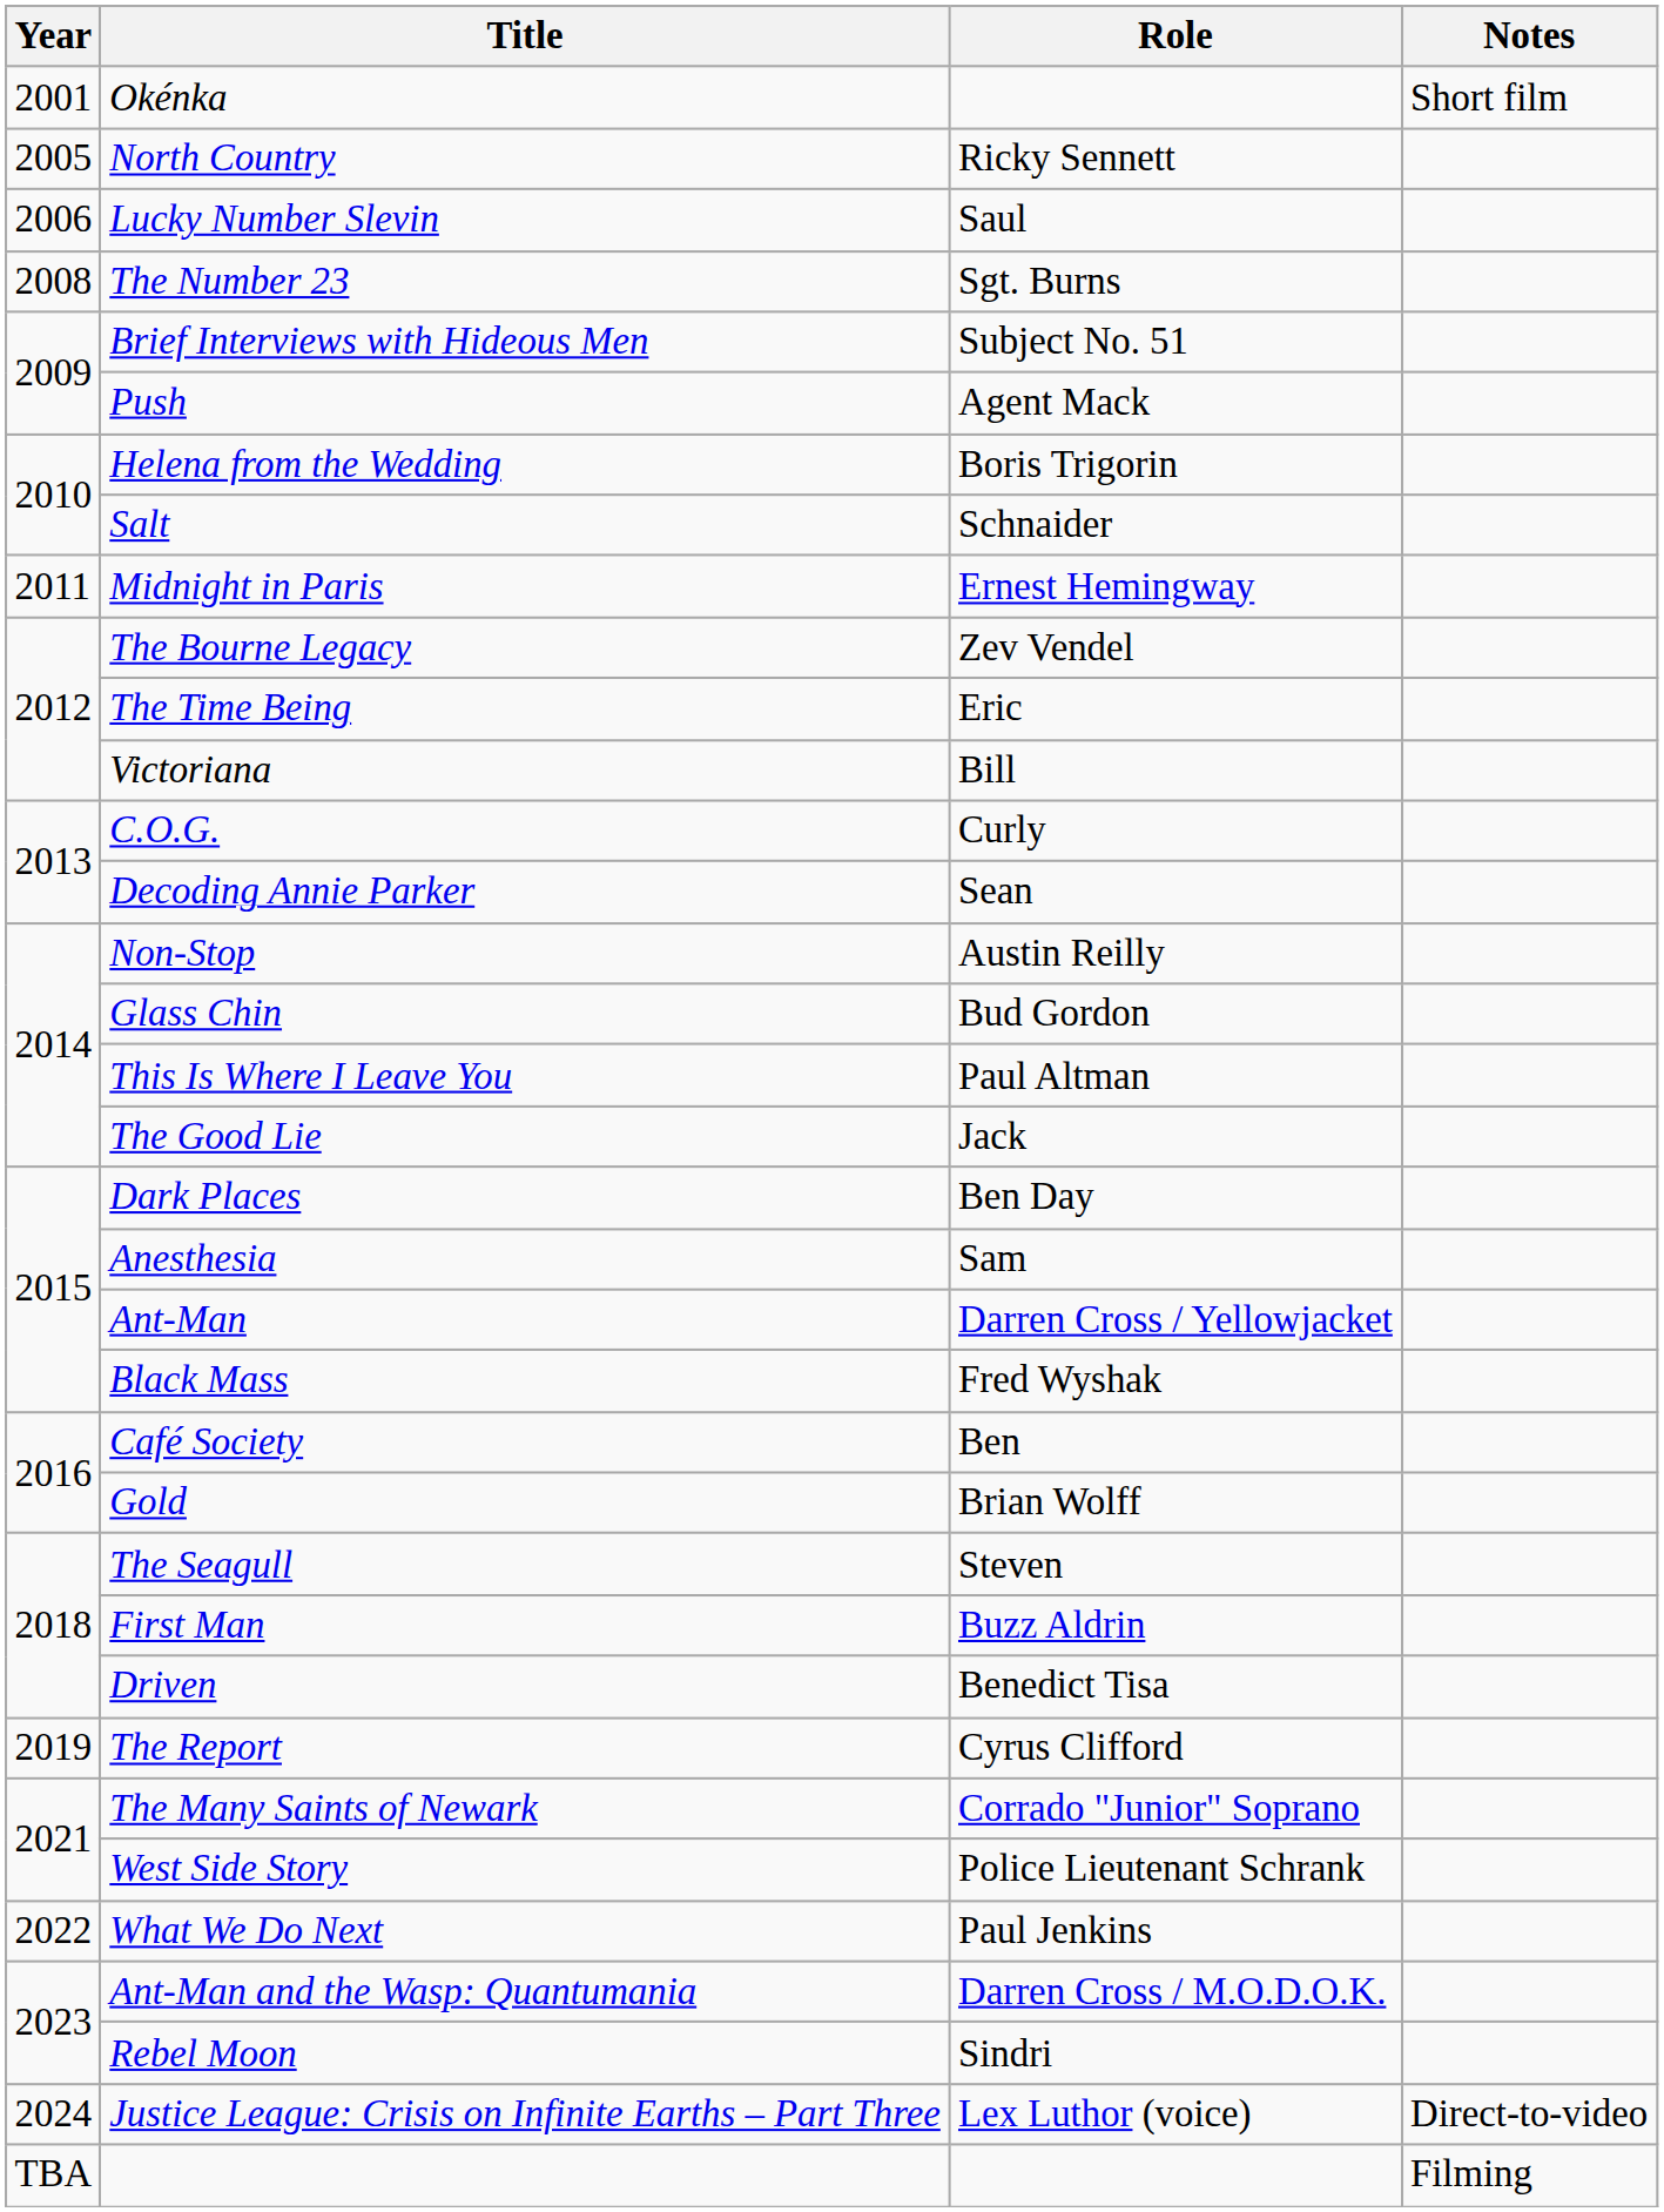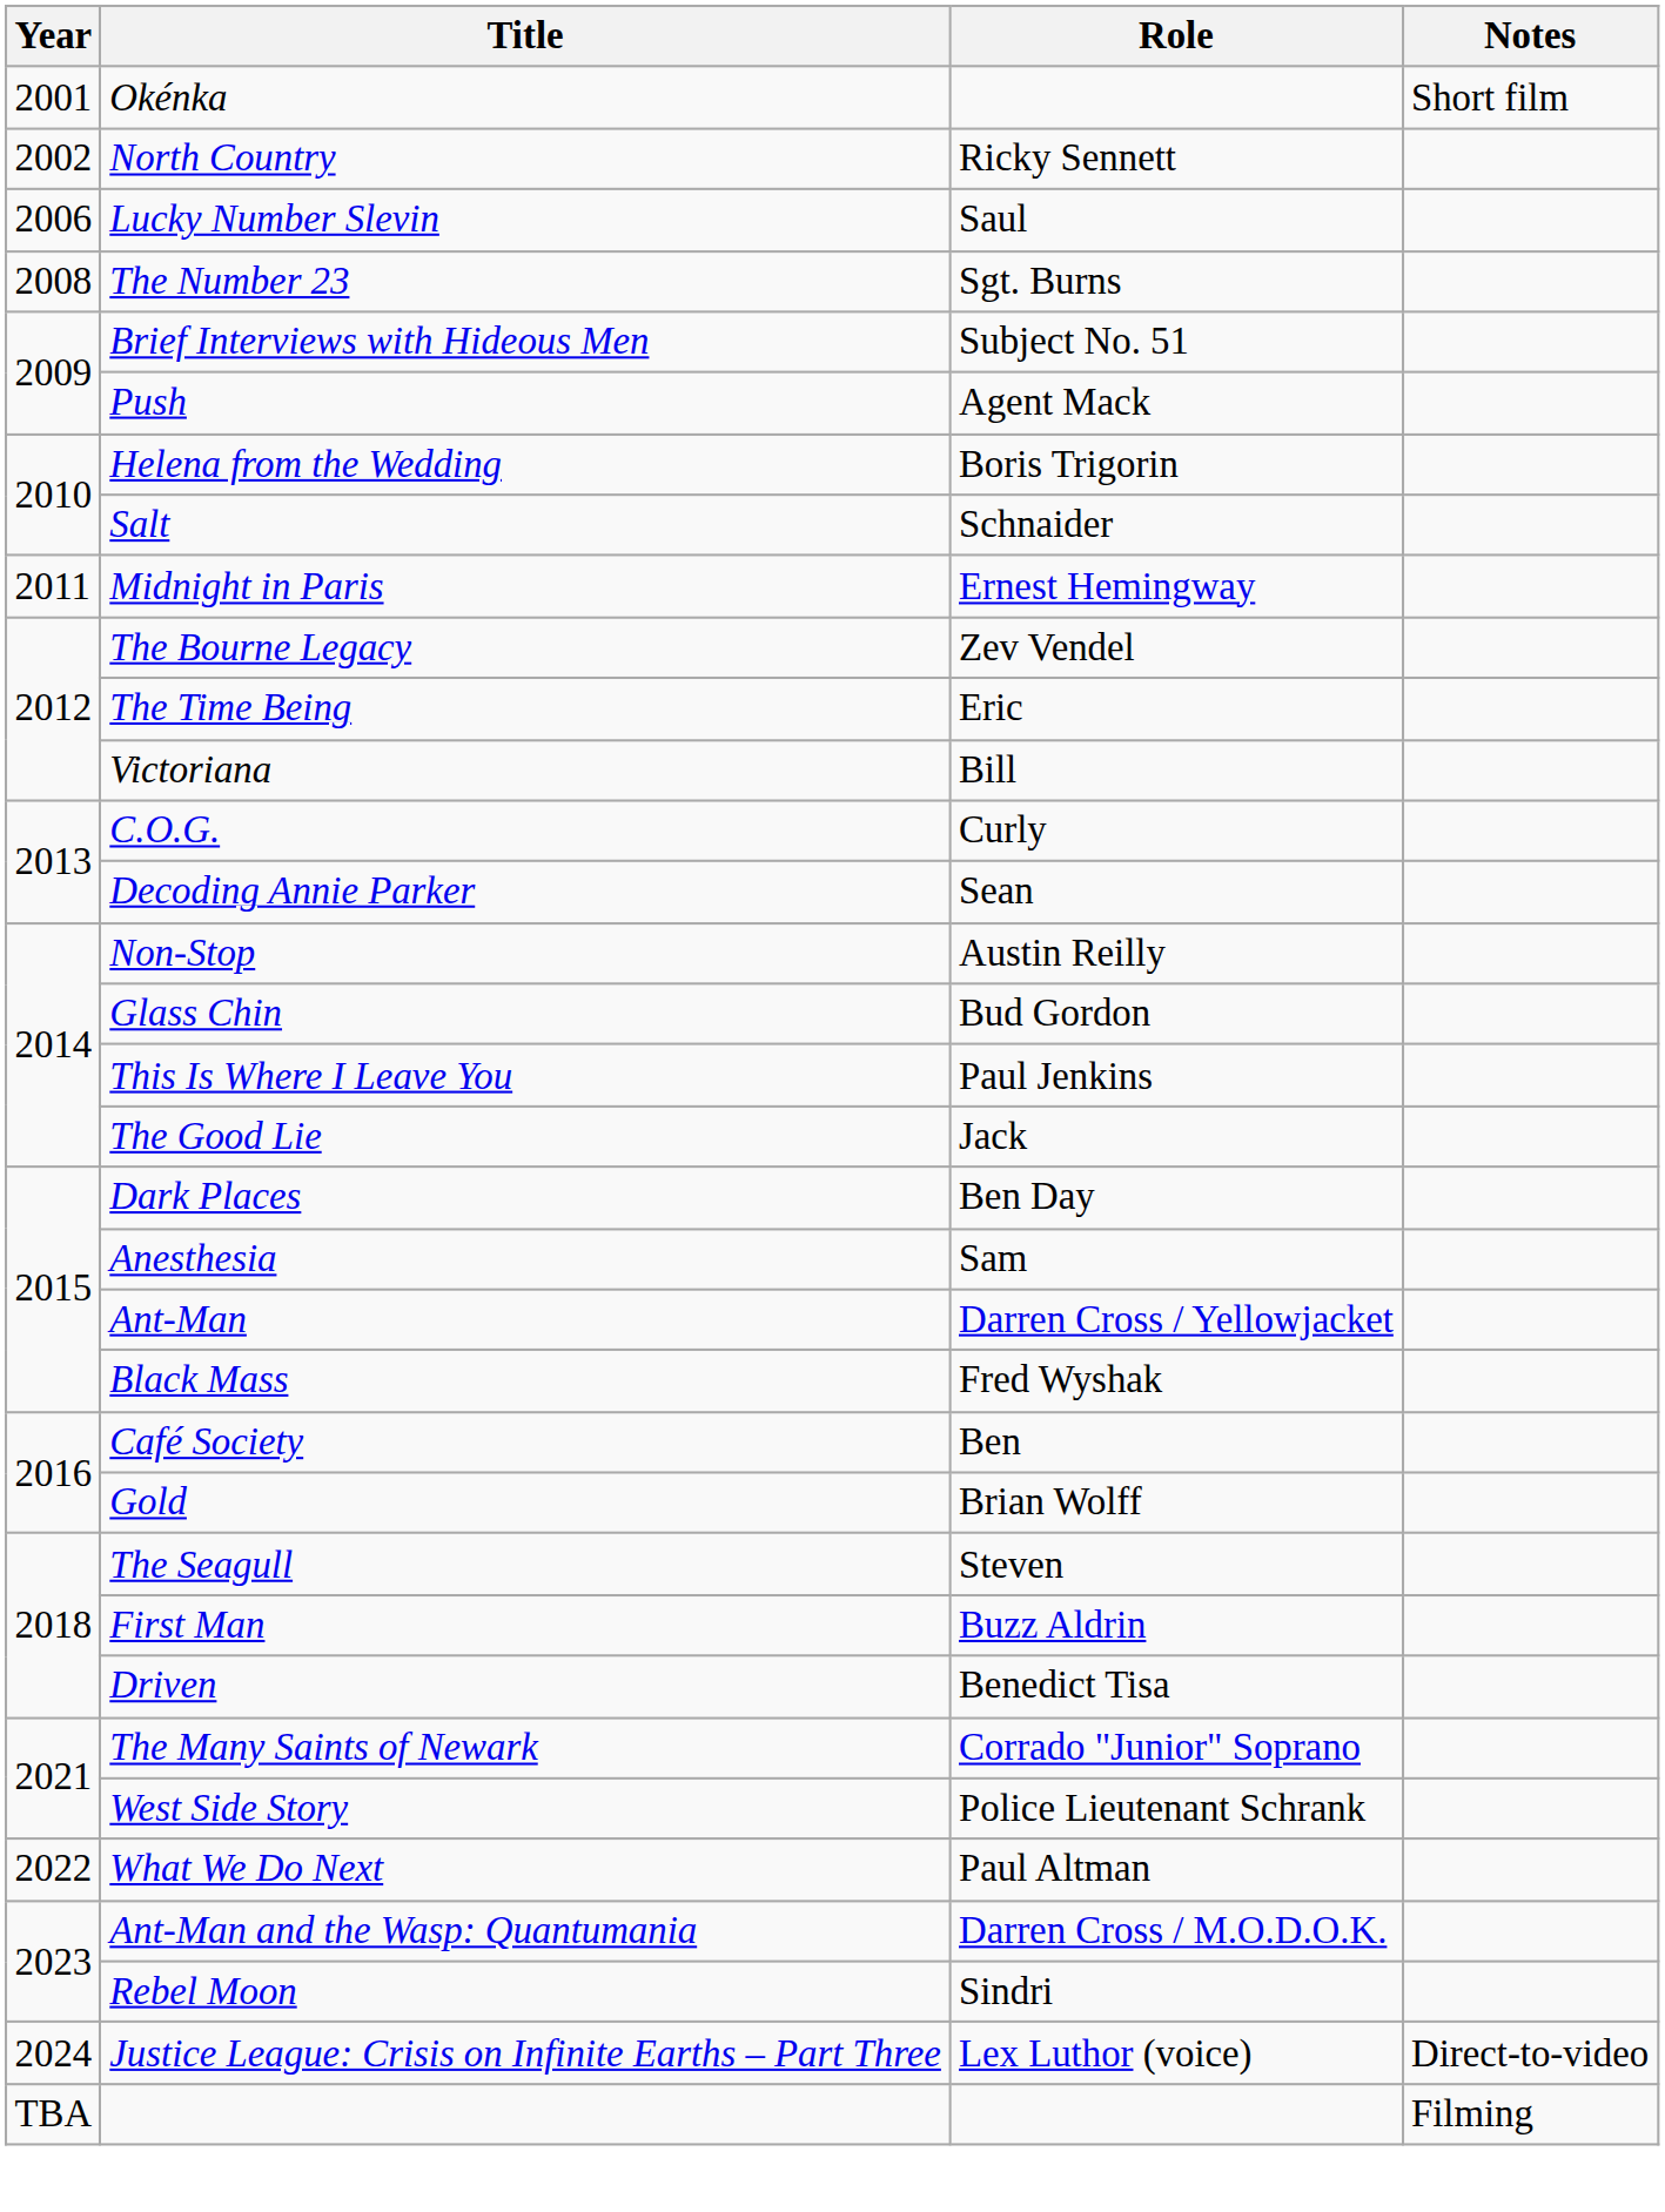North Country | Year: 2005 -> 2002
This Is Where I Leave You | Role: Paul Altman -> Paul Jenkins
- row: 2019 | The Report | Cyrus Clifford
What We Do Next | Role: Paul Jenkins -> Paul Altman
